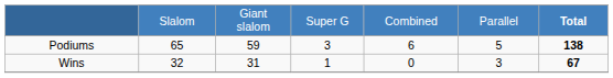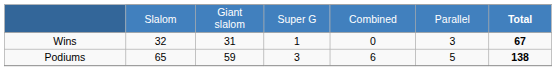rows swapped: Wins <-> Podiums
